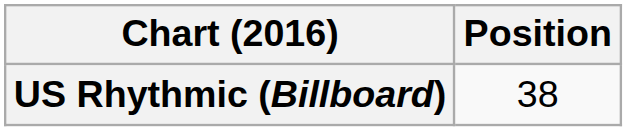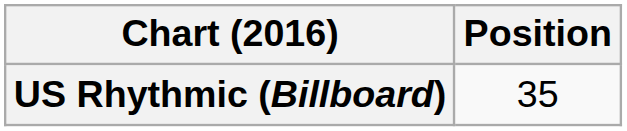US Rhythmic (Billboard) | Position: 38 -> 35
